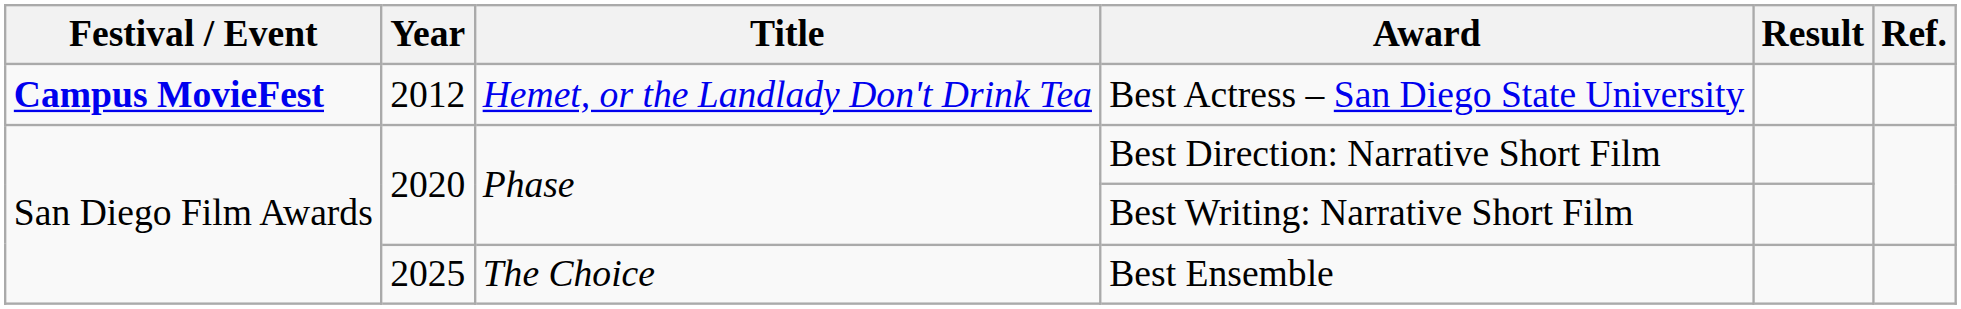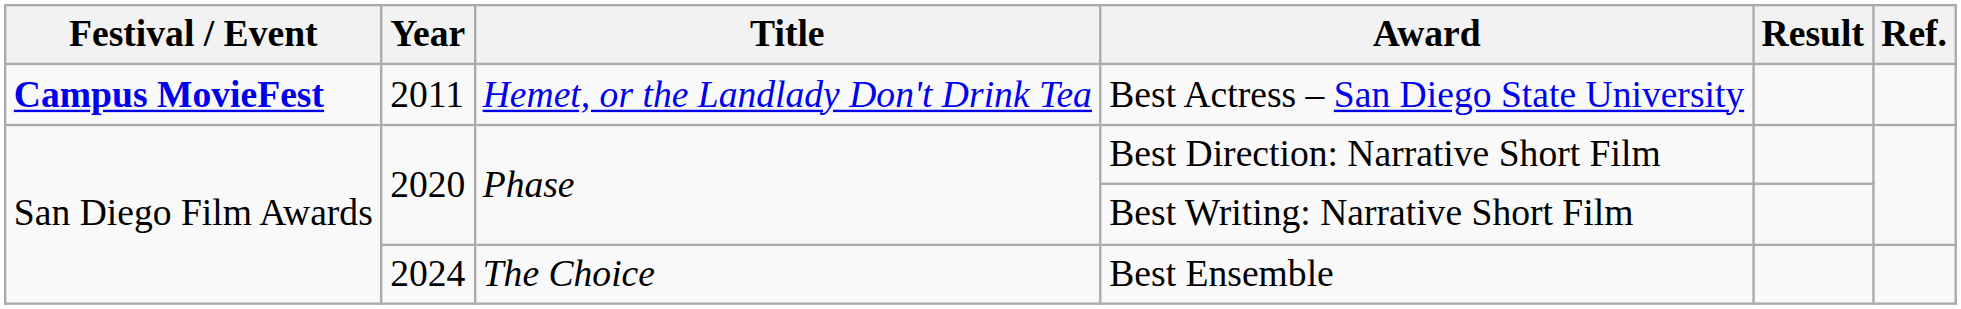Best Actress – San Diego State University | Year: 2012 -> 2011
Best Ensemble | Year: 2025 -> 2024
